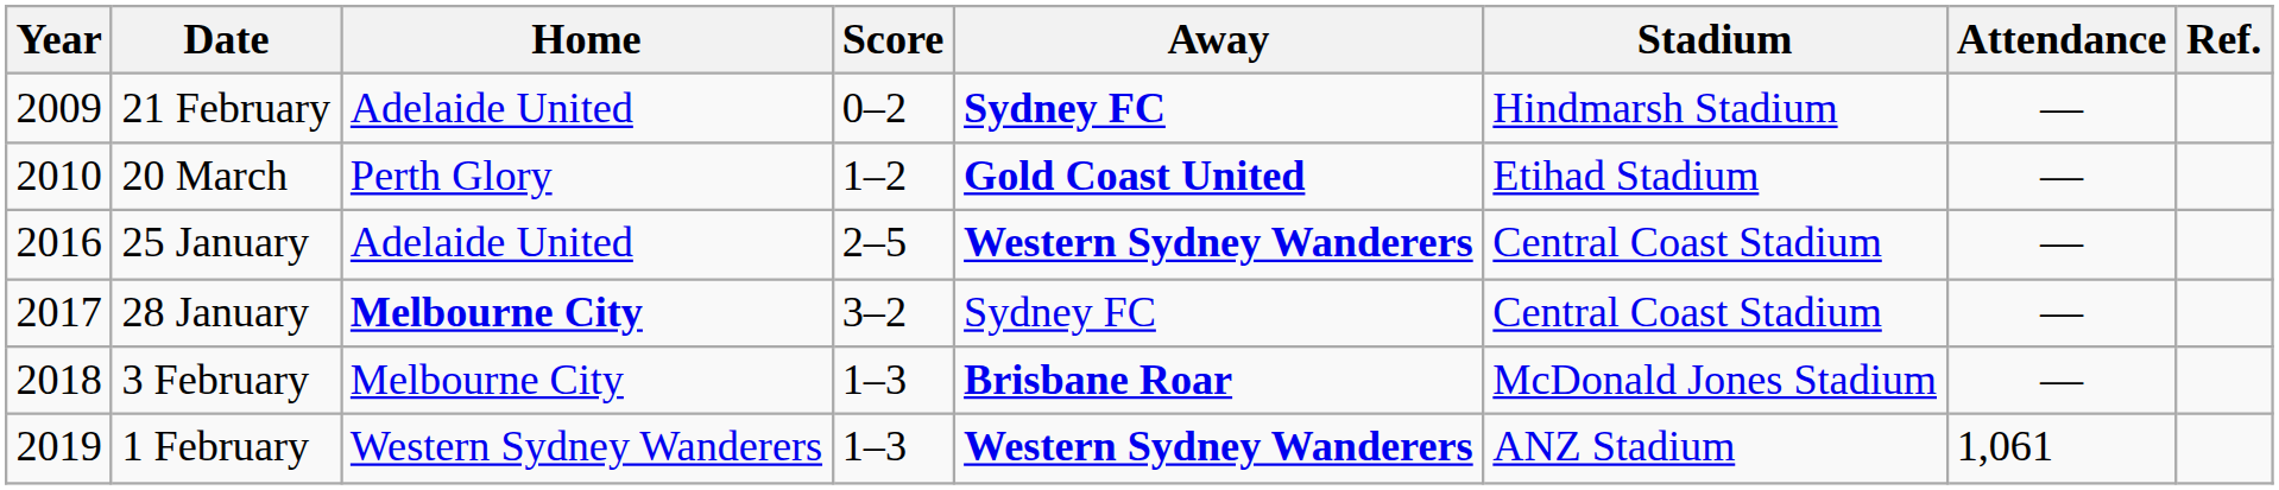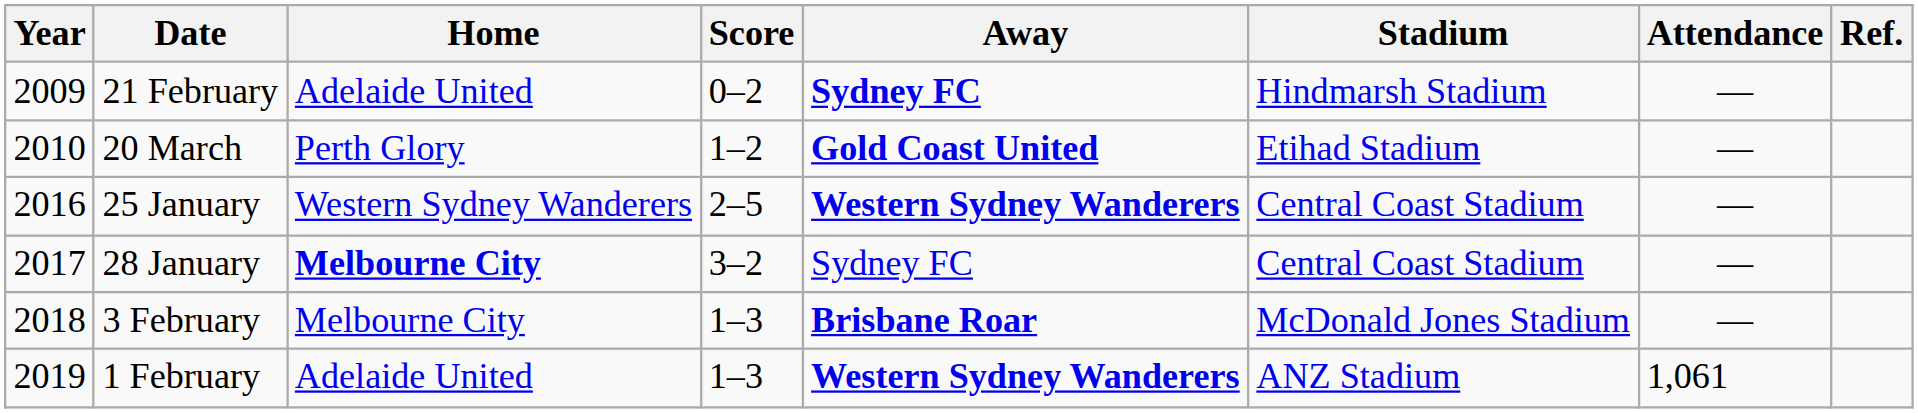25 January | Home: Adelaide United -> Western Sydney Wanderers
1 February | Home: Western Sydney Wanderers -> Adelaide United
